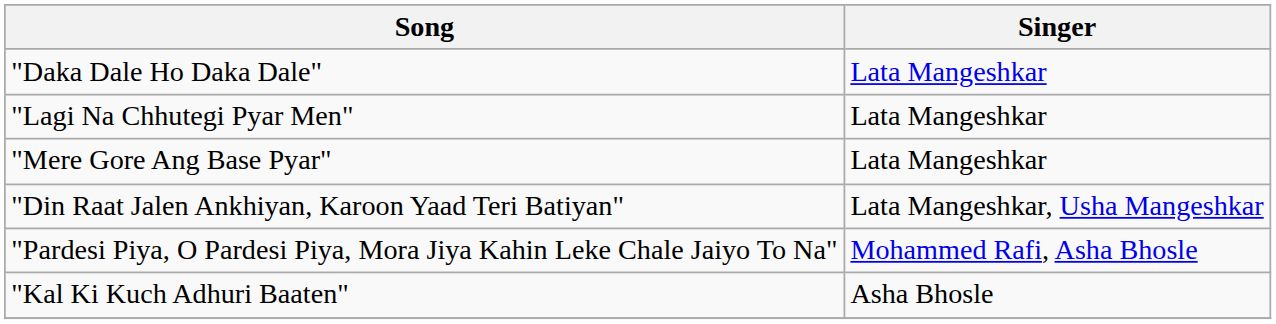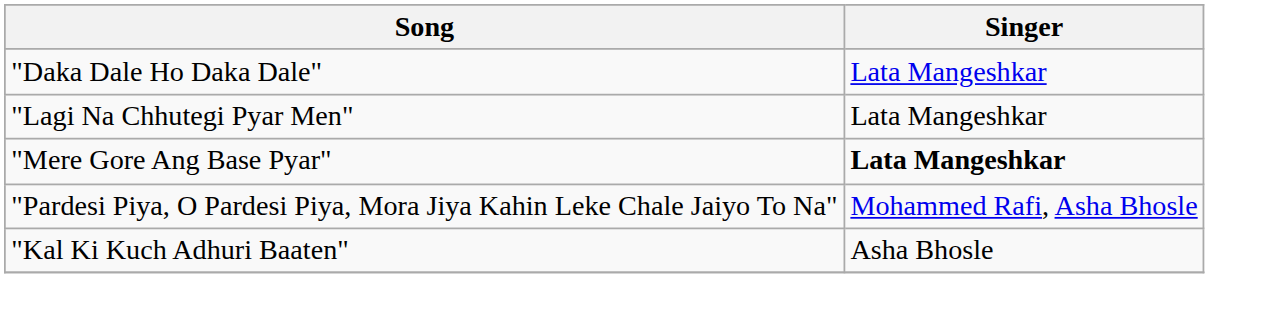"Mere Gore Ang Base Pyar" | Singer: normal -> bold
- row: "Din Raat Jalen Ankhiyan, Karoon Yaad Teri Batiyan" | Lata Mangeshkar, Usha Mangeshkar
